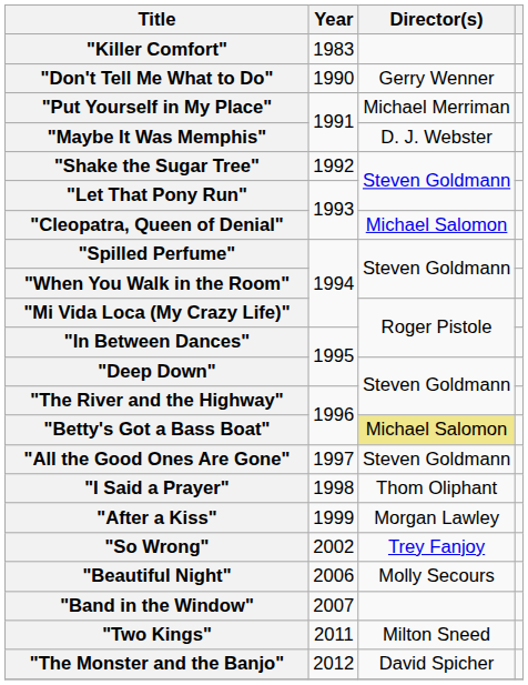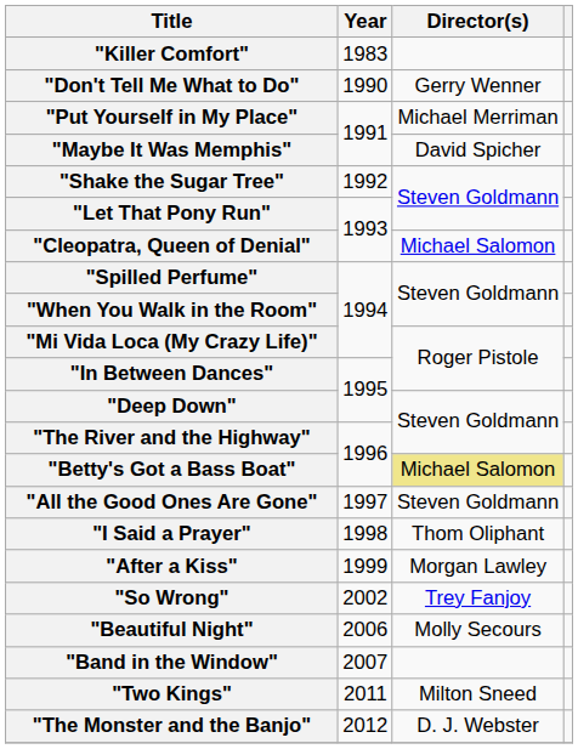"Maybe It Was Memphis" | Director(s): D. J. Webster -> David Spicher
"The Monster and the Banjo" | Director(s): David Spicher -> D. J. Webster
